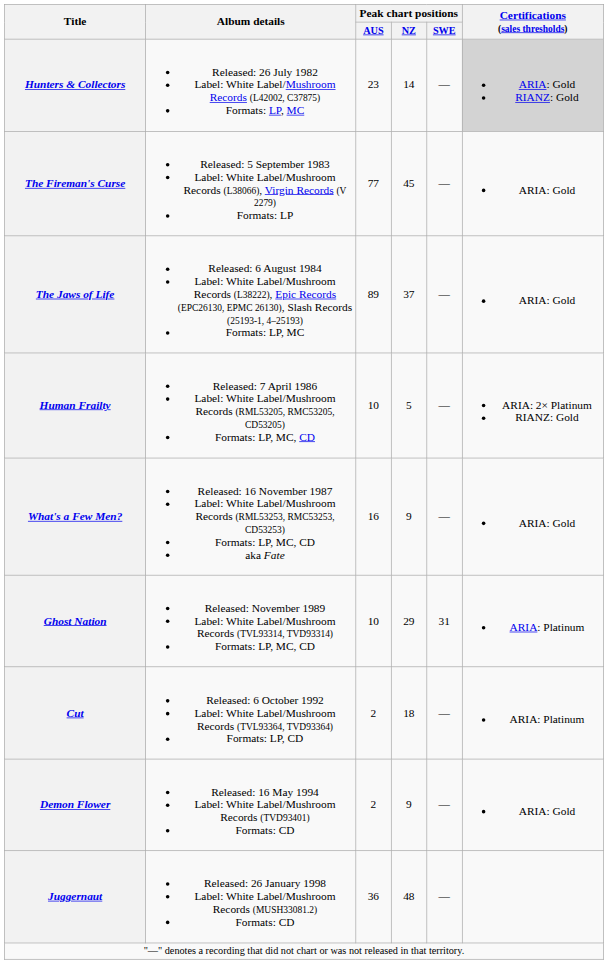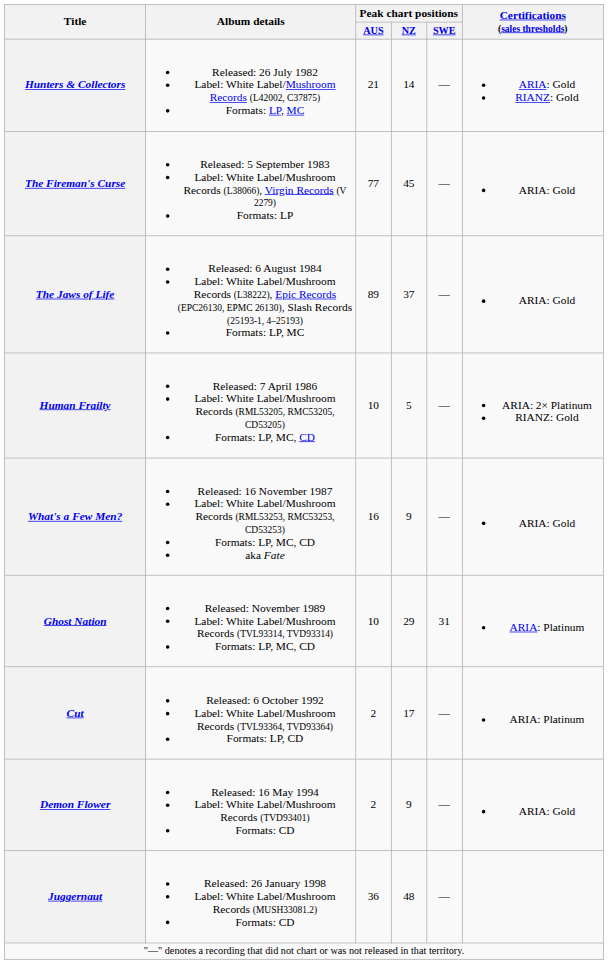Hunters & Collectors | Peak chart positions / AUS: 23 -> 21
Hunters & Collectors | Certifications (sales thresholds): lightgrey background -> no background
Cut | Peak chart positions / NZ: 18 -> 17
